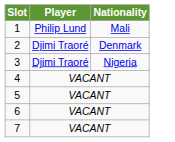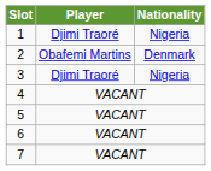1 | Player: Philip Lund -> Djimi Traoré
1 | Nationality: Mali -> Nigeria
2 | Player: Djimi Traoré -> Obafemi Martins
